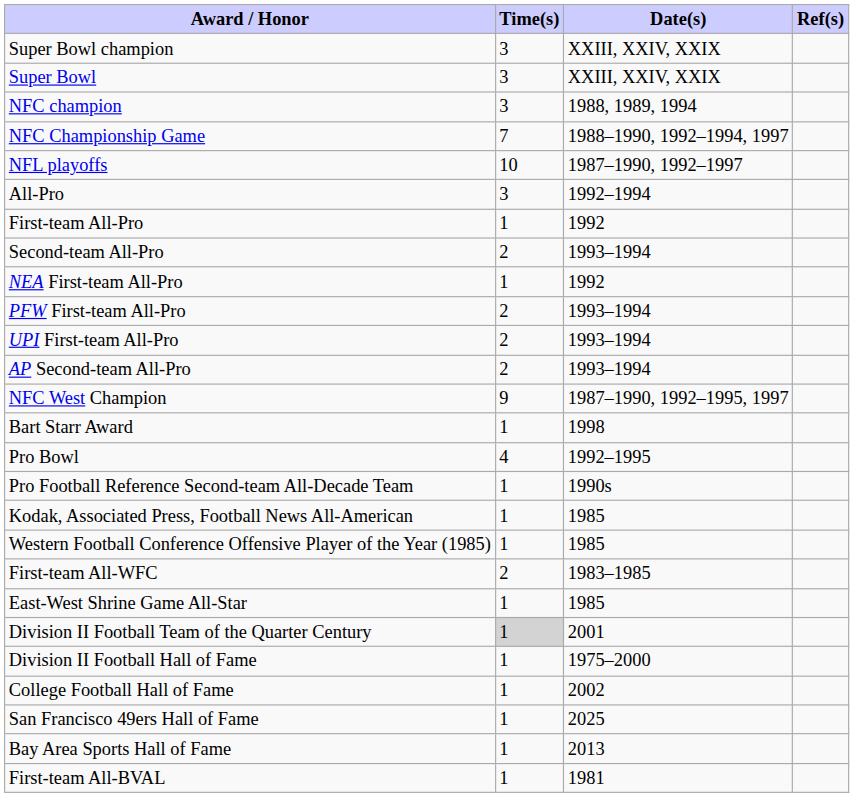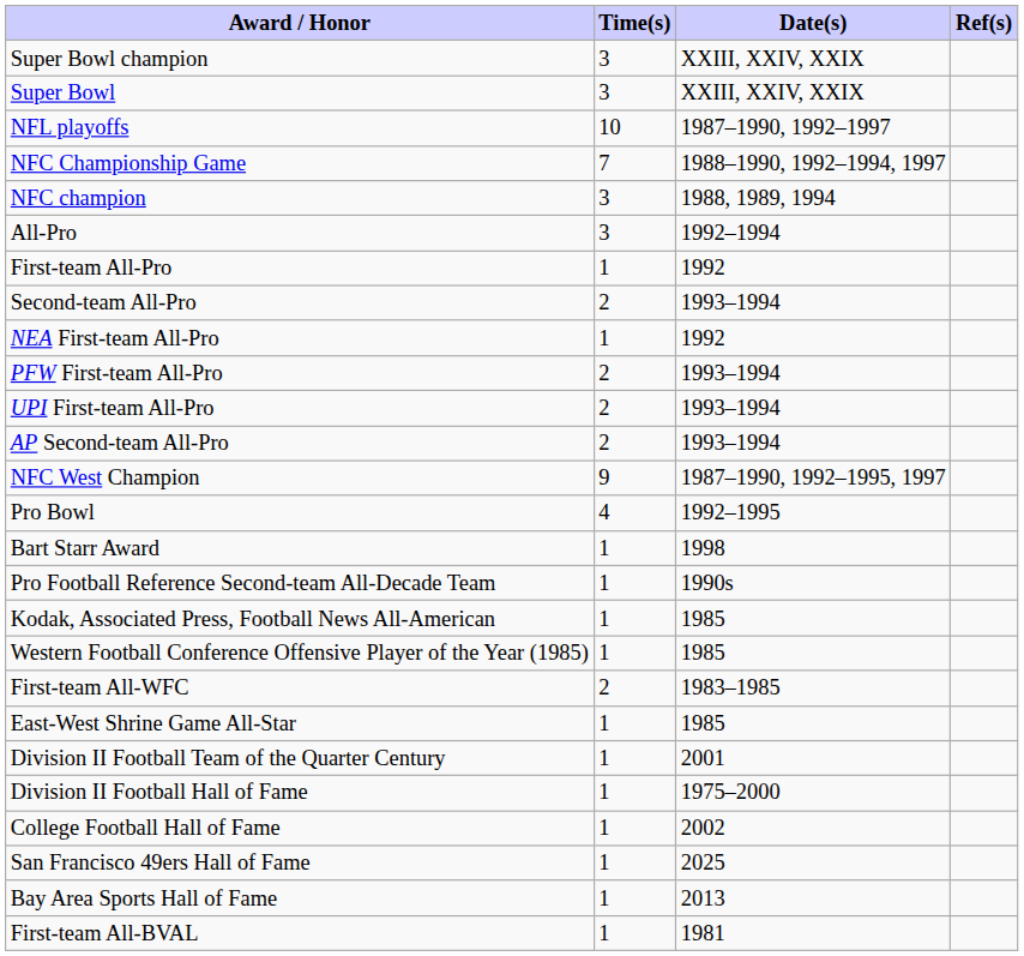rows swapped: NFC champion <-> NFL playoffs
rows swapped: Pro Bowl <-> Bart Starr Award
Division II Football Team of the Quarter Century | Time(s): lightgrey background -> no background
